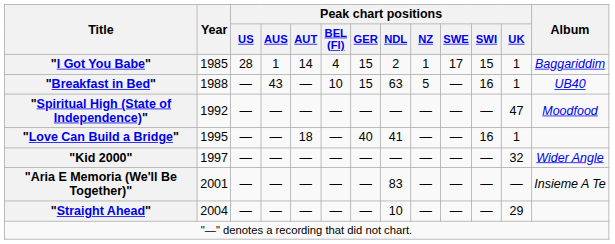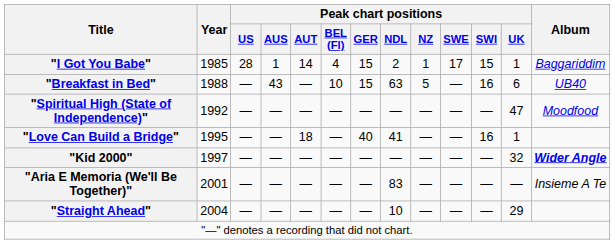"Breakfast in Bed" | Peak chart positions / UK: 1 -> 6
"Kid 2000" | Album: normal -> bold
